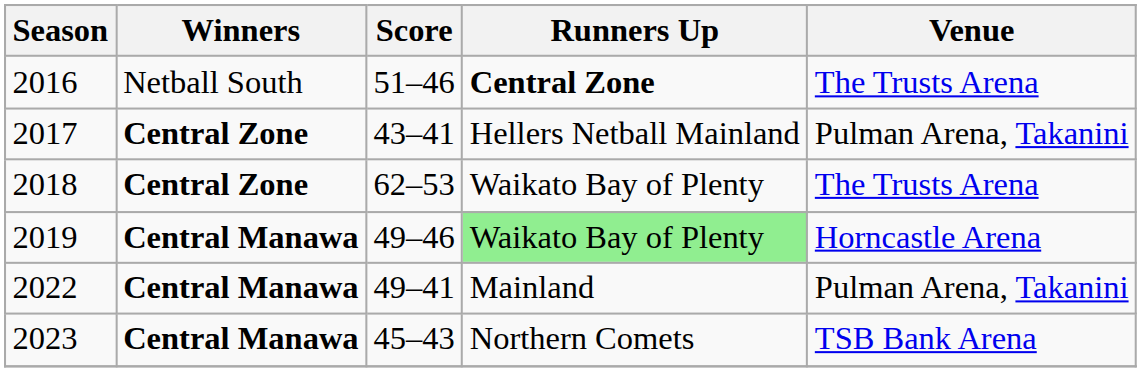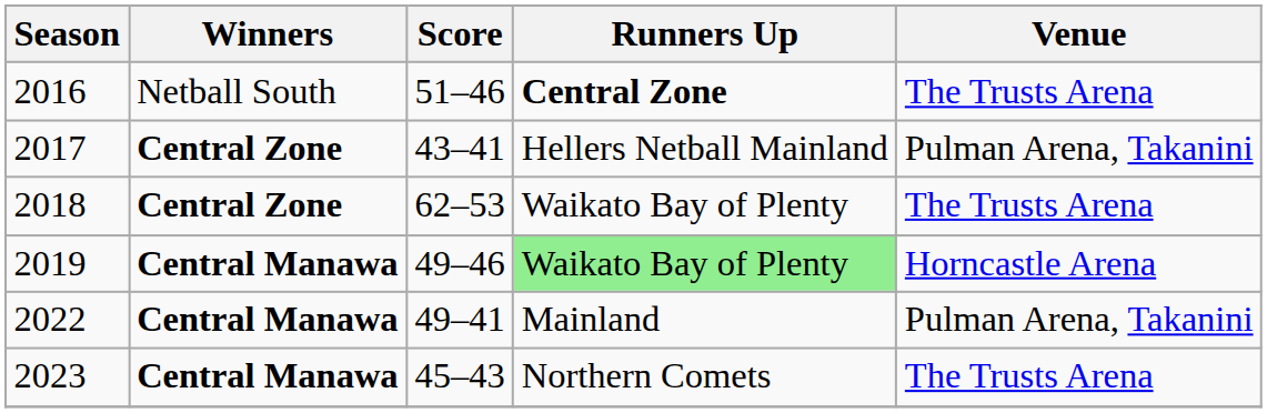2023 | Venue: TSB Bank Arena -> The Trusts Arena
